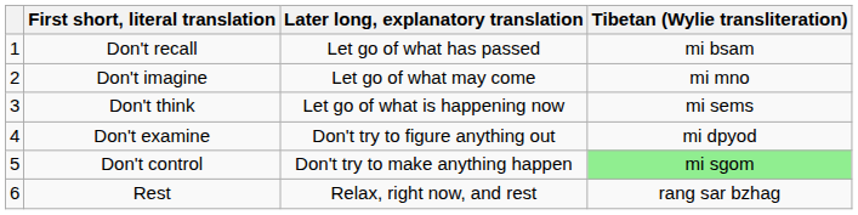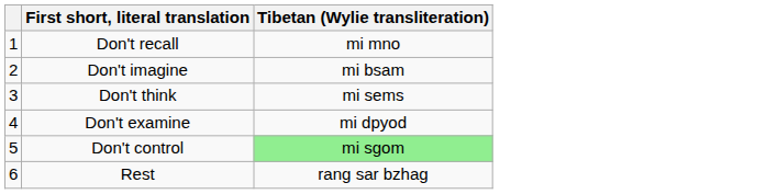- column: Later long, explanatory translation | Let go of what has passed | Let go of what may come | Let go of what is happening now | Don't try to figure anything out | Don't try to make anything happen | Relax, right now, and rest
Don't recall | Tibetan (Wylie transliteration): mi bsam -> mi mno
Don't imagine | Tibetan (Wylie transliteration): mi mno -> mi bsam
